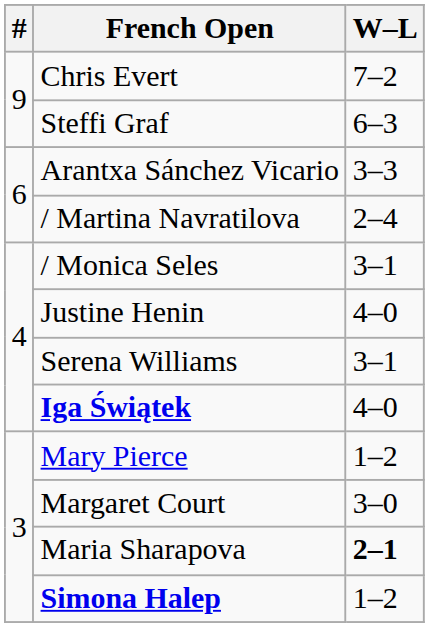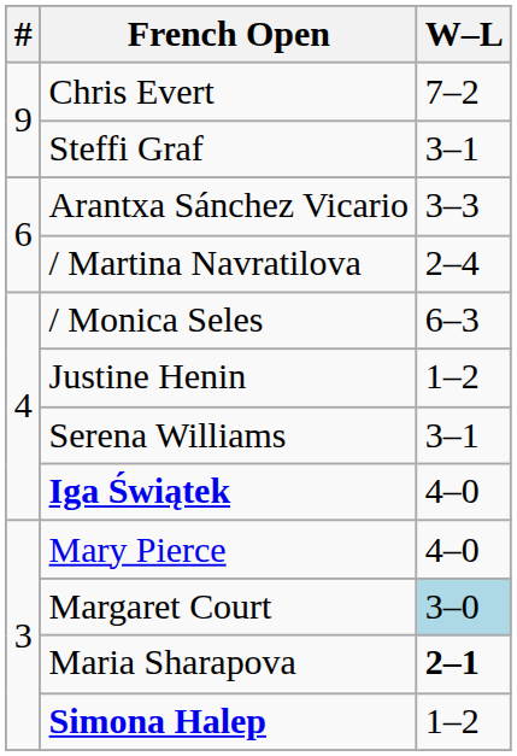Steffi Graf | W–L: 6–3 -> 3–1
/ Monica Seles | W–L: 3–1 -> 6–3
Justine Henin | W–L: 4–0 -> 1–2
Mary Pierce | W–L: 1–2 -> 4–0
Margaret Court | W–L: no background -> lightblue background
